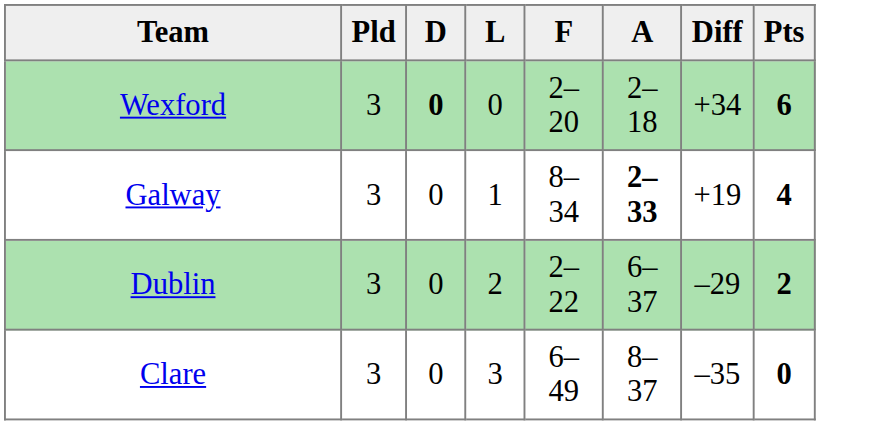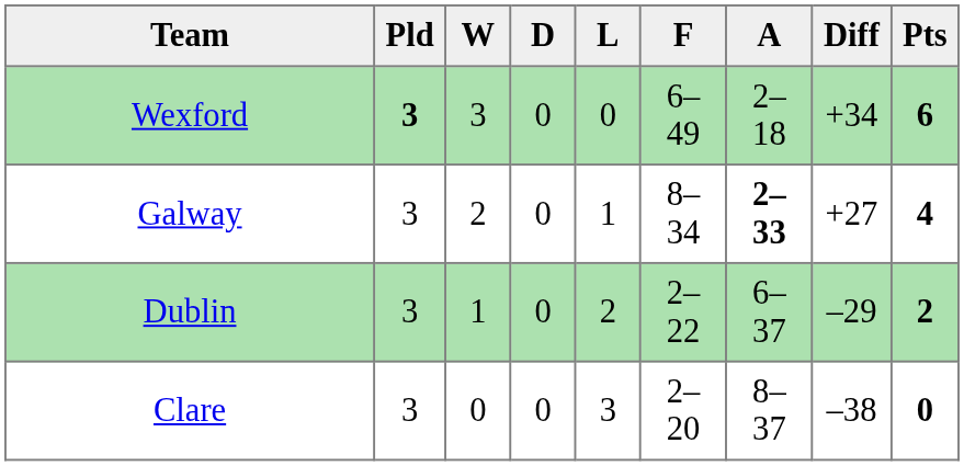+ column: W | 3 | 2 | 1 | 0
Wexford | Pld: normal -> bold
Wexford | D: bold -> normal
Wexford | F: 2–20 -> 6–49
Galway | Diff: +19 -> +27
Clare | F: 6–49 -> 2–20
Clare | Diff: –35 -> –38
